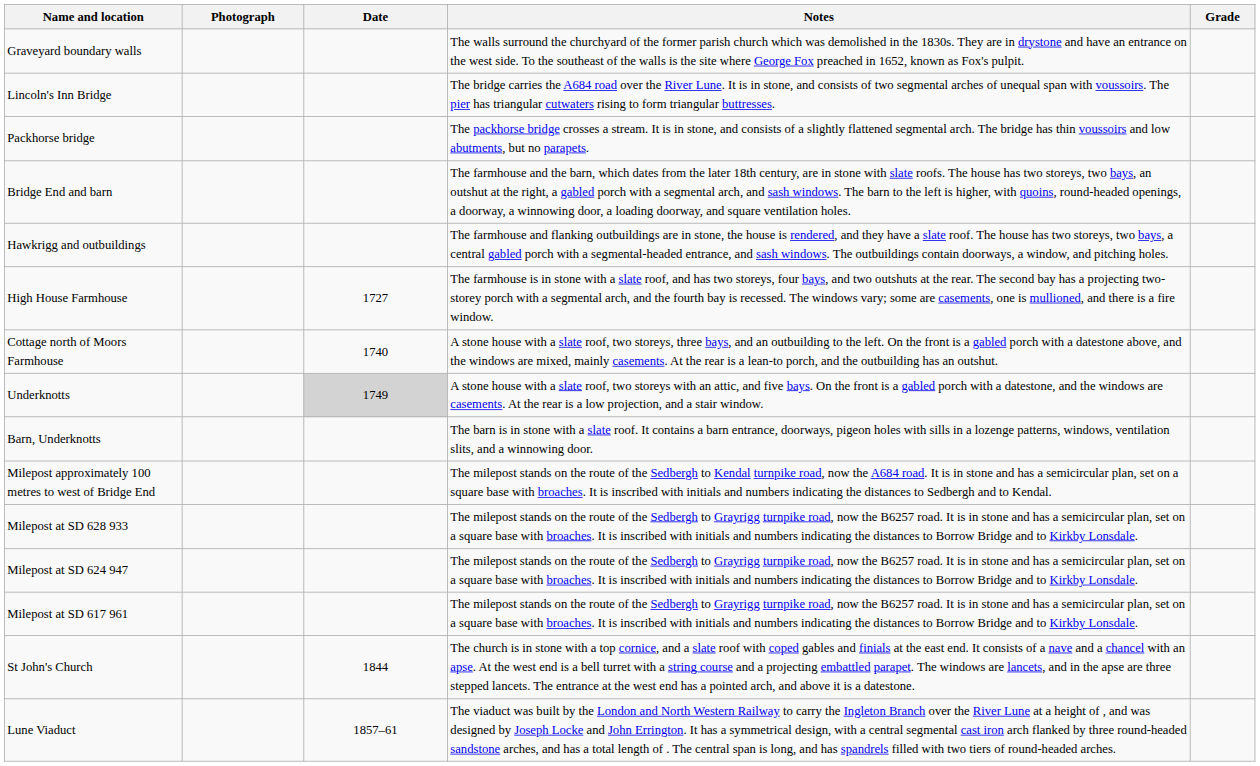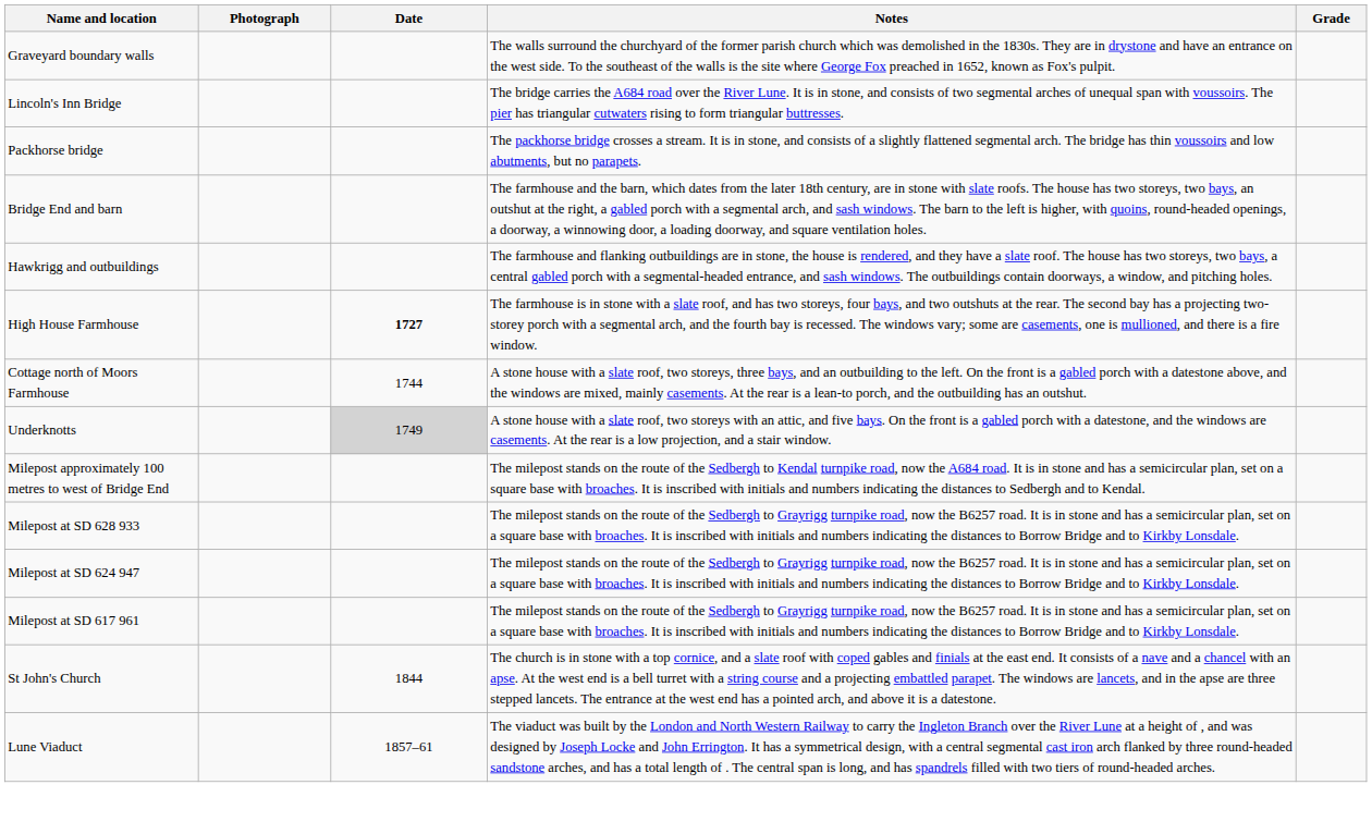High House Farmhouse | Date: normal -> bold
Cottage north of Moors Farmhouse | Date: 1740 -> 1744
- row: Barn, Underknotts | The barn is in stone with a slate roof. It contains a barn entrance, doorways, pigeon holes with sills in a lozenge patterns, windows, ventilation slits, and a winnowing door.
